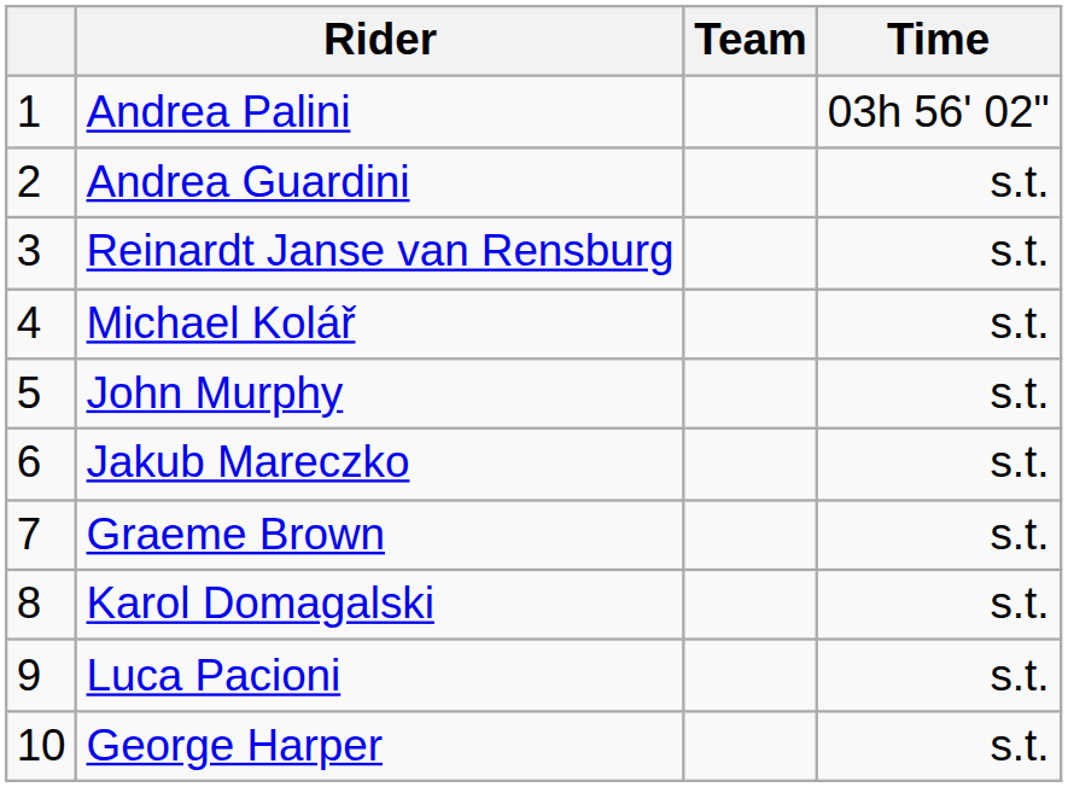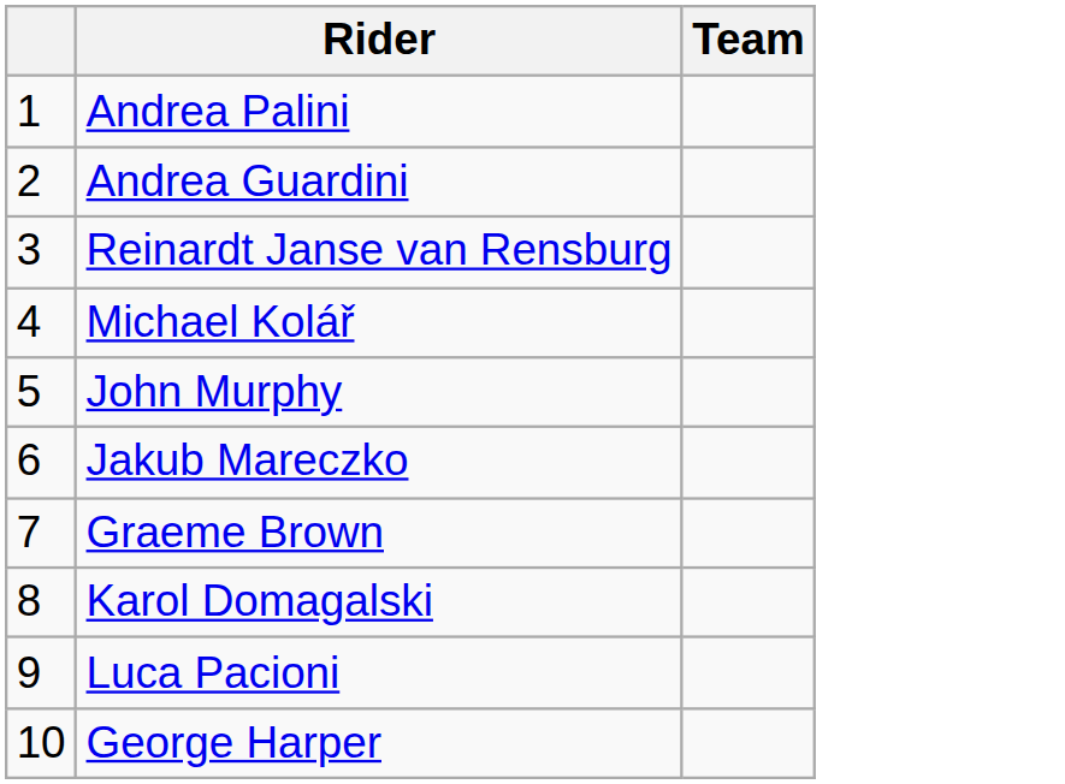- column: Time | 03h 56' 02" | s.t. | s.t. | s.t. | s.t. | s.t. | s.t. | s.t. | s.t. | s.t.
